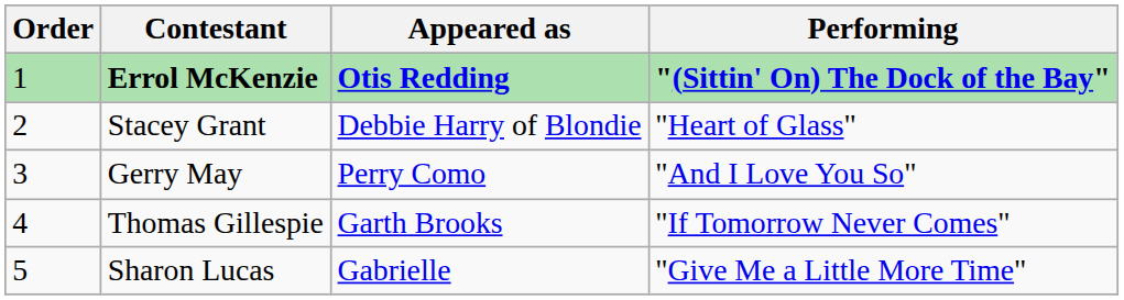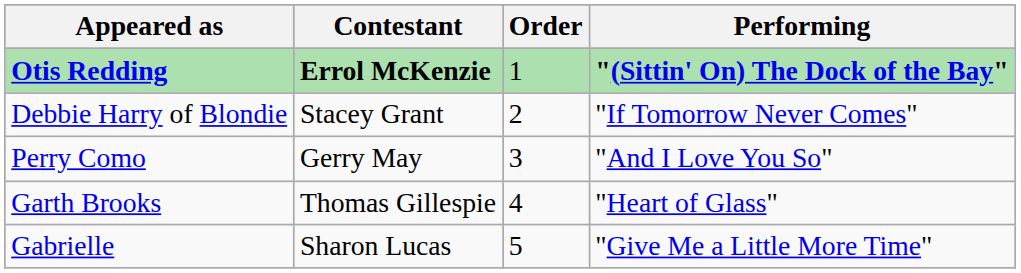columns swapped: Order <-> Appeared as
Stacey Grant | Performing: "Heart of Glass" -> "If Tomorrow Never Comes"
Thomas Gillespie | Performing: "If Tomorrow Never Comes" -> "Heart of Glass"
